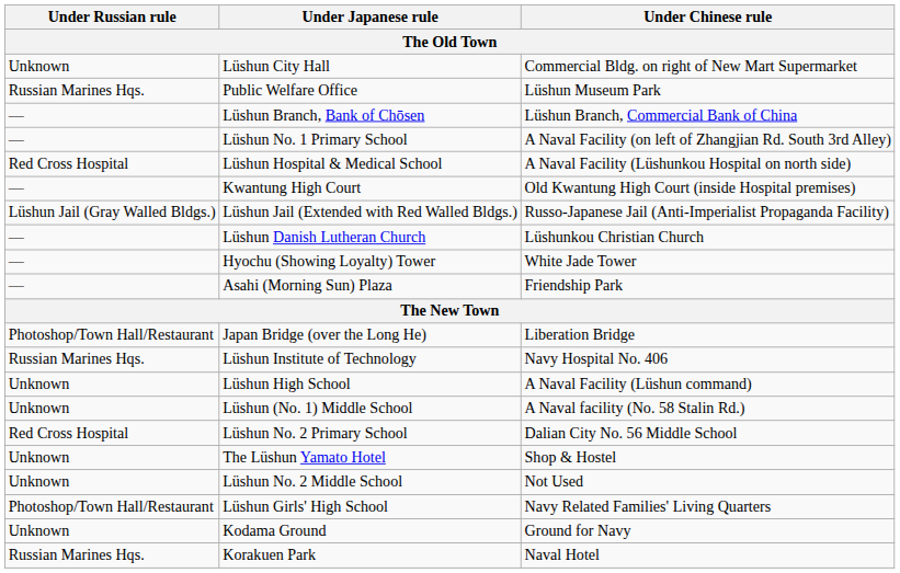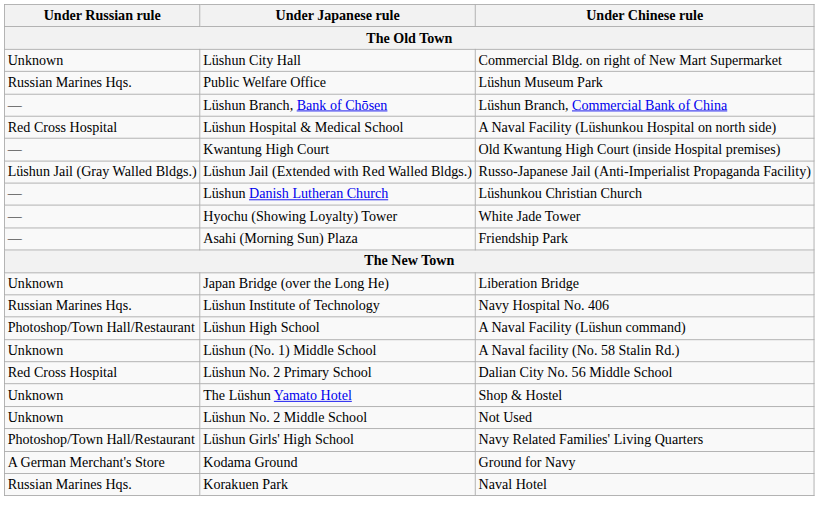- row: — | Lüshun No. 1 Primary School | A Naval Facility (on left of Zhangjian Rd. South 3rd Alley)
Japan Bridge (over the Long He) | Under Russian rule: Photoshop/Town Hall/Restaurant -> Unknown
Lüshun High School | Under Russian rule: Unknown -> Photoshop/Town Hall/Restaurant
Kodama Ground | Under Russian rule: Unknown -> A German Merchant's Store
